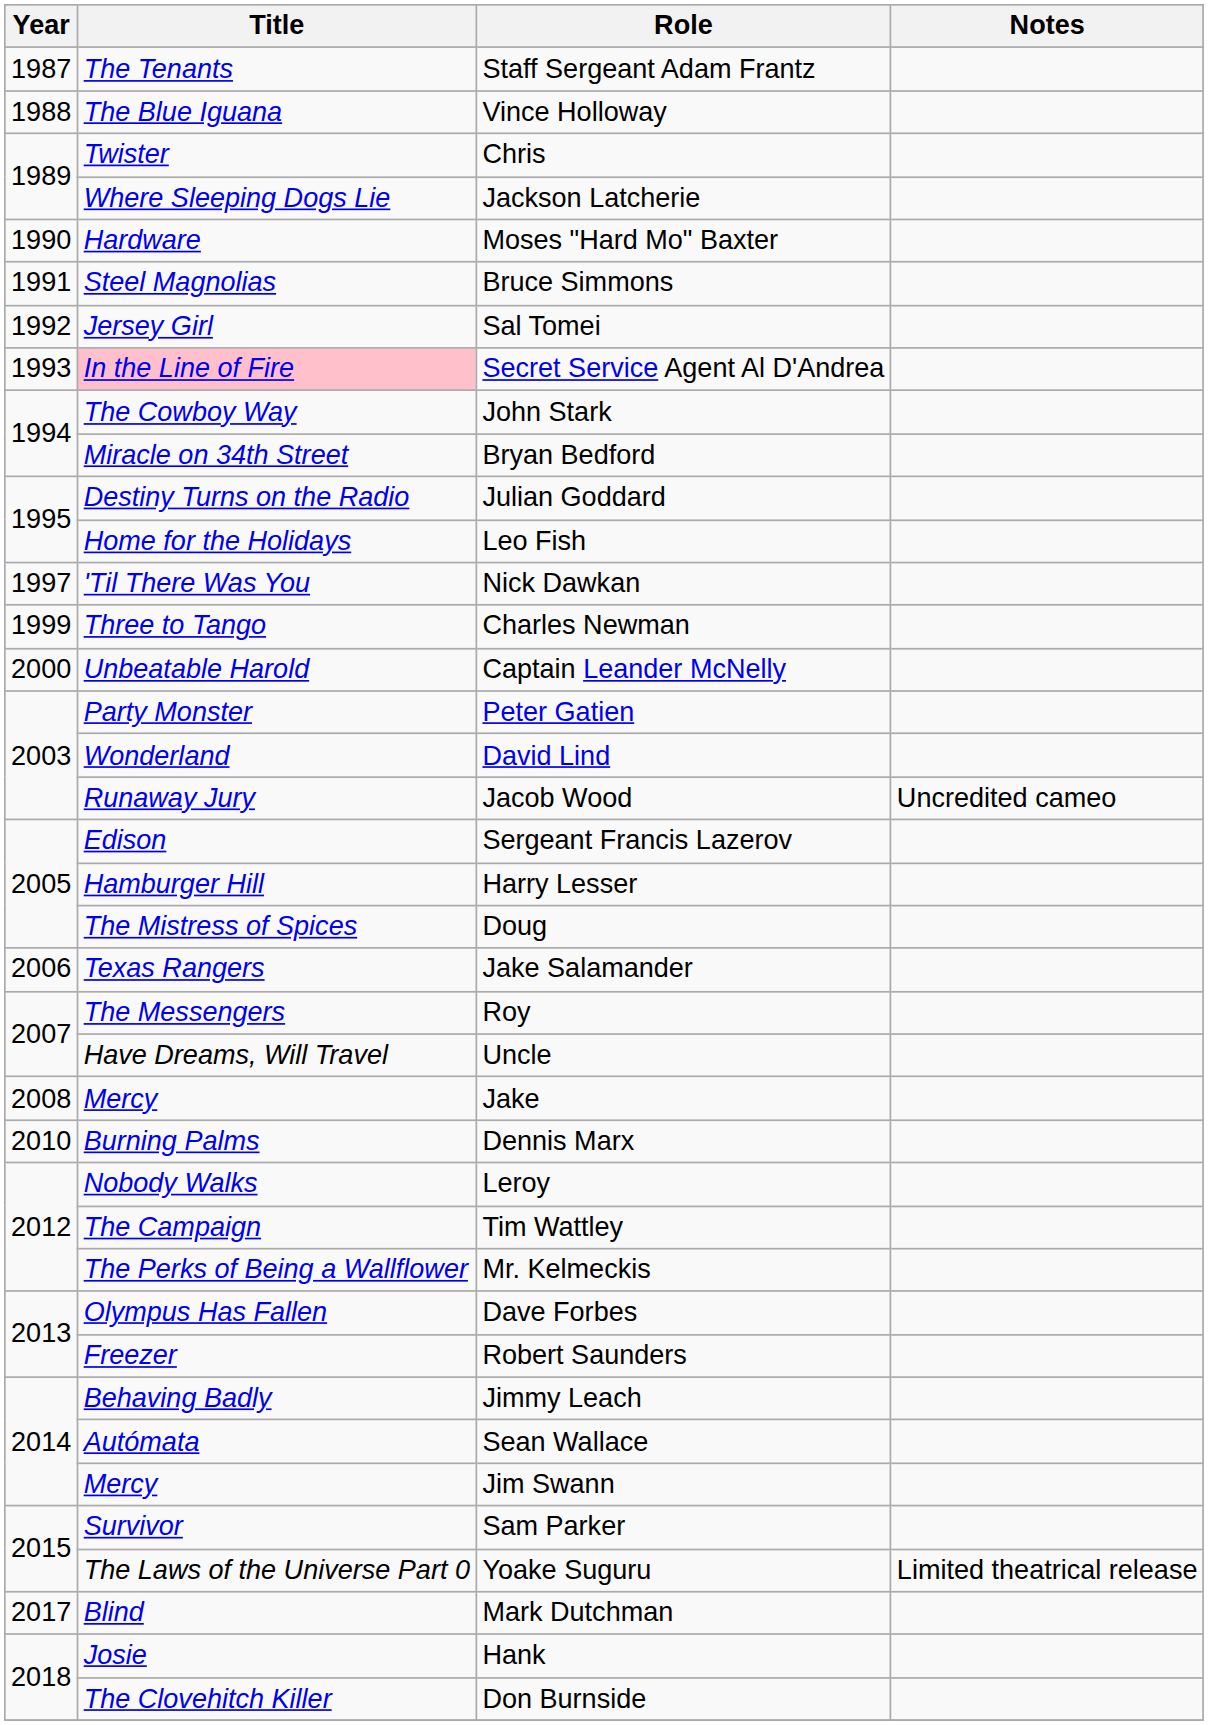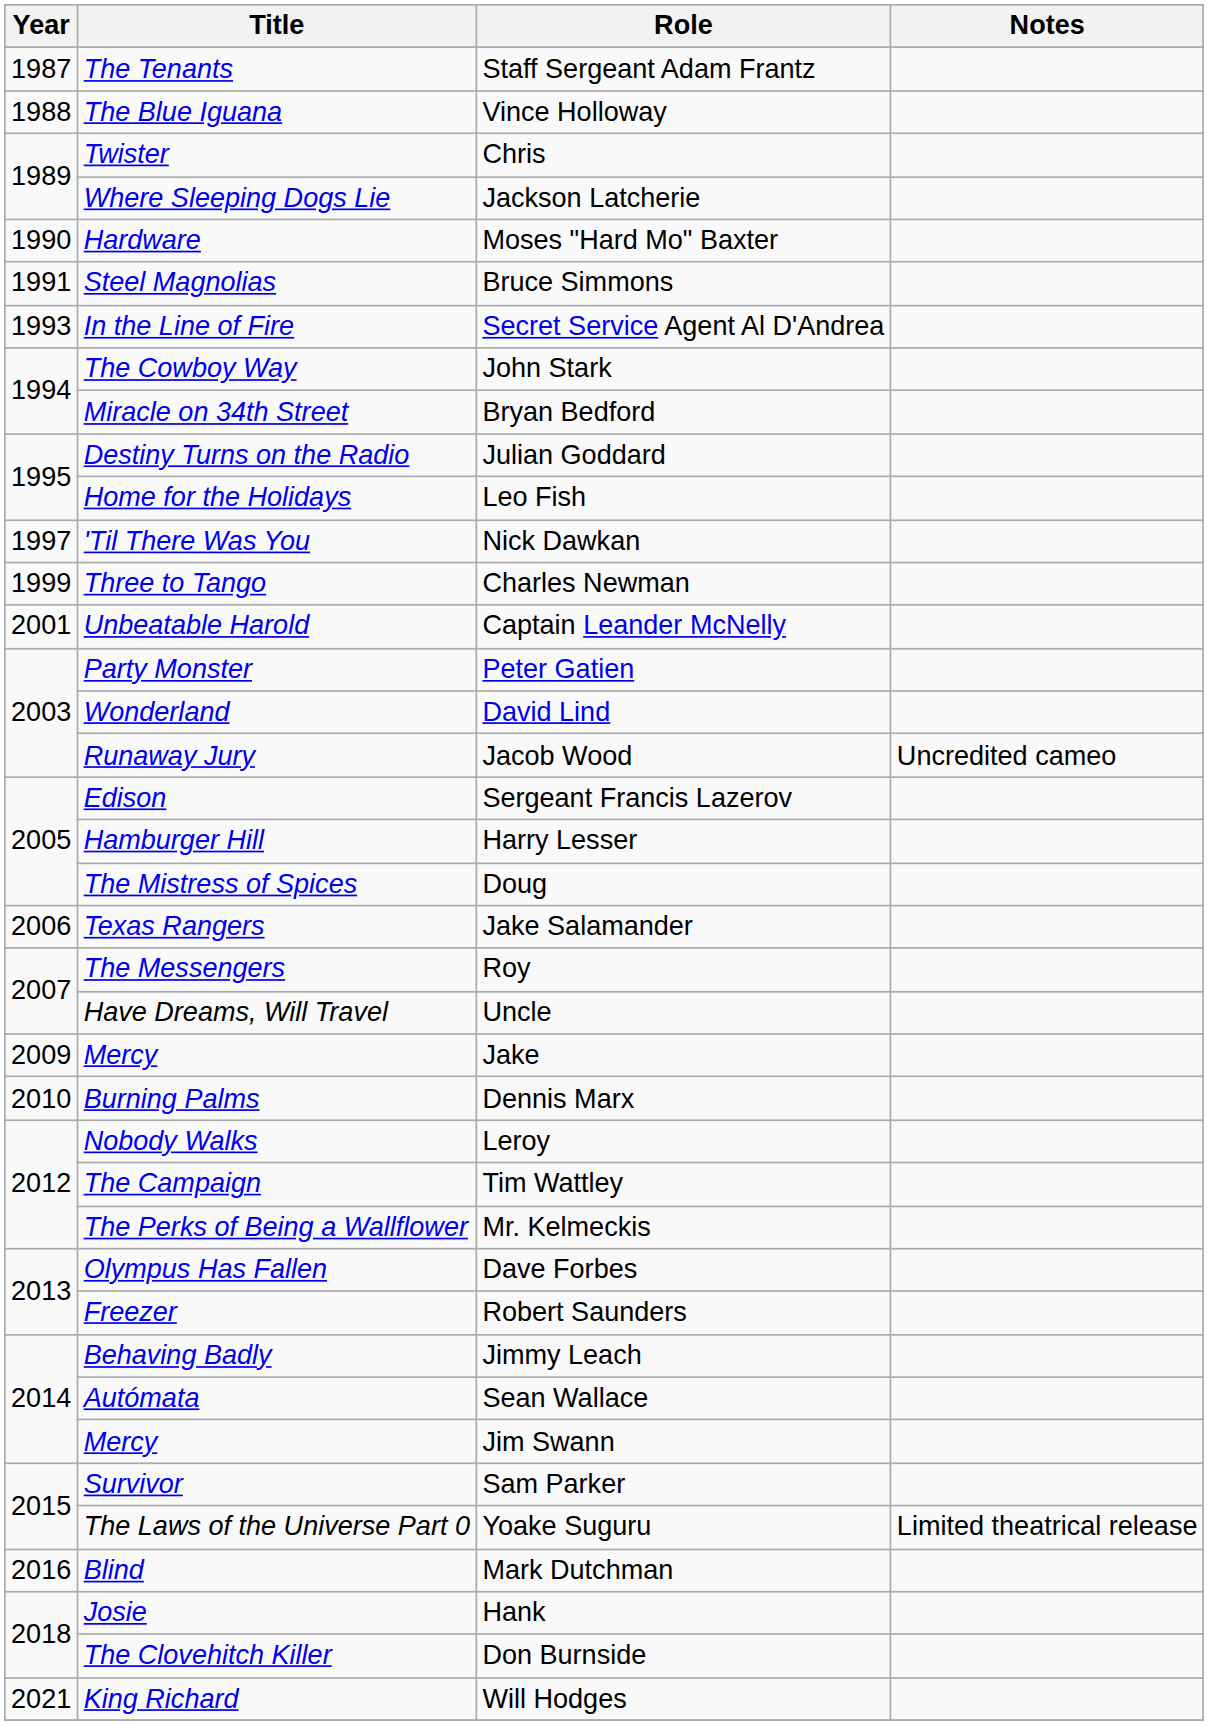- row: 1992 | Jersey Girl | Sal Tomei
Secret Service Agent Al D'Andrea | Title: pink background -> no background
Captain Leander McNelly | Year: 2000 -> 2001
Jake | Year: 2008 -> 2009
Mark Dutchman | Year: 2017 -> 2016
+ row: 2021 | King Richard | Will Hodges
